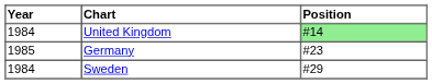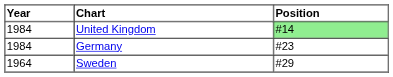Germany | Year: 1985 -> 1984
Sweden | Year: 1984 -> 1964
